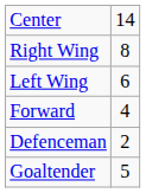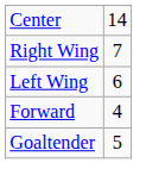Right Wing | column 2: 8 -> 7
- row: Defenceman | 2
